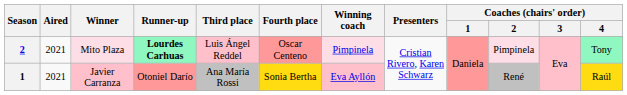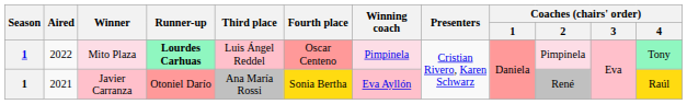Mito Plaza | Season: 2 -> 1
Mito Plaza | Aired: 2021 -> 2022
